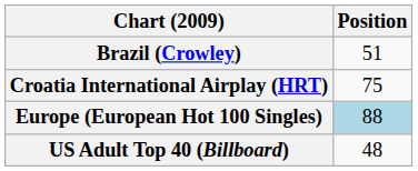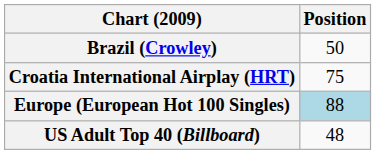Brazil (Crowley) | Position: 51 -> 50
